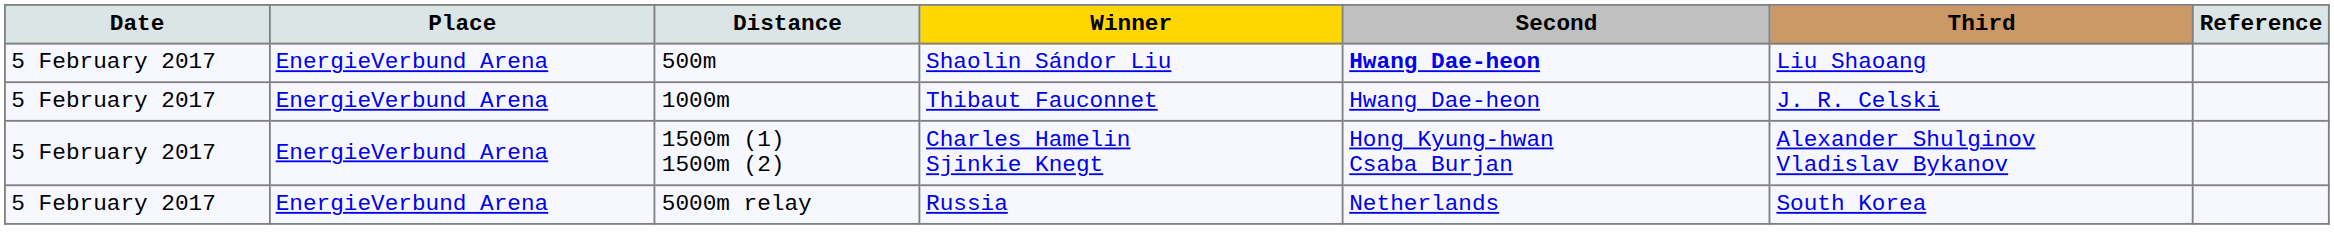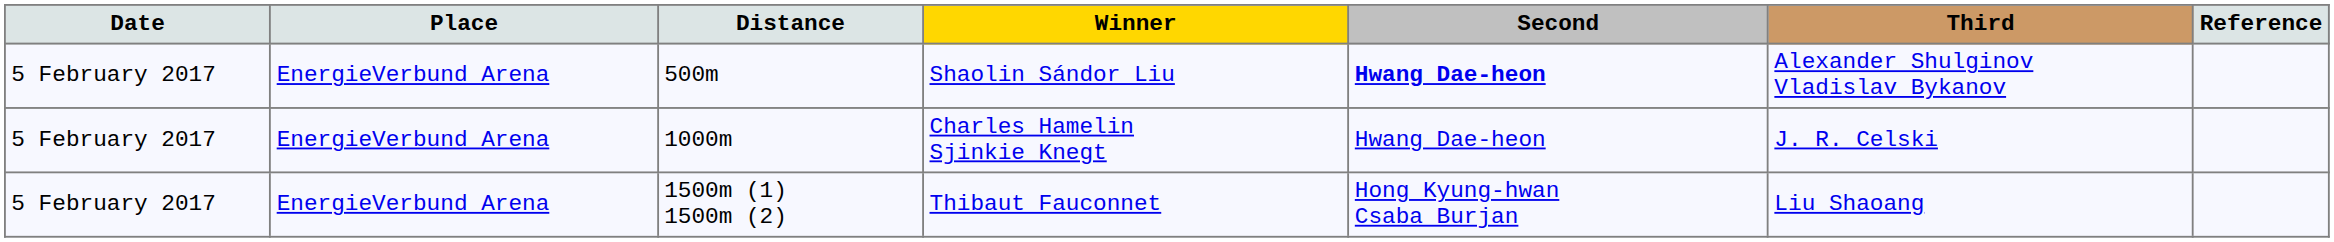500m | Third: Liu Shaoang -> Alexander Shulginov Vladislav Bykanov
1000m | Winner: Thibaut Fauconnet -> Charles Hamelin Sjinkie Knegt
1500m (1) 1500m (2) | Winner: Charles Hamelin Sjinkie Knegt -> Thibaut Fauconnet
1500m (1) 1500m (2) | Third: Alexander Shulginov Vladislav Bykanov -> Liu Shaoang
- row: 5 February 2017 | EnergieVerbund Arena | 5000m relay | Russia | Netherlands | South Korea
